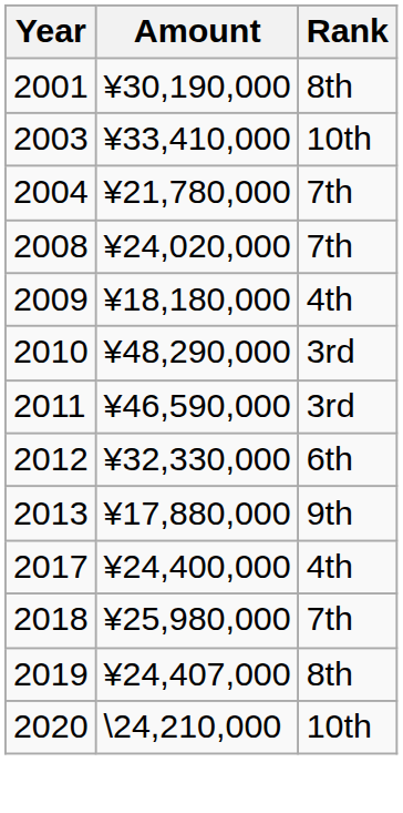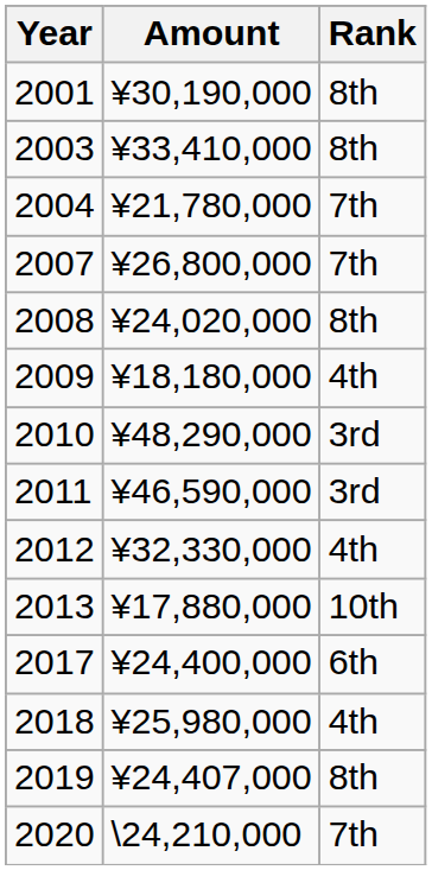2003 | Rank: 10th -> 8th
+ row: 2007 | ¥26,800,000 | 7th
2008 | Rank: 7th -> 8th
2012 | Rank: 6th -> 4th
2013 | Rank: 9th -> 10th
2017 | Rank: 4th -> 6th
2018 | Rank: 7th -> 4th
2020 | Rank: 10th -> 7th
